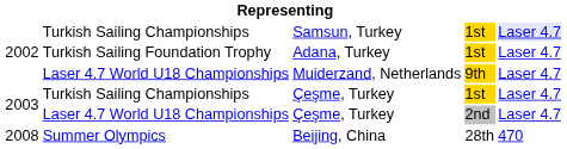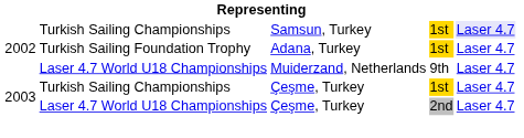Muiderzand, Netherlands | column 4: gold background -> no background
- row: 2008 | Summer Olympics | Beijing, China | 28th | 470
